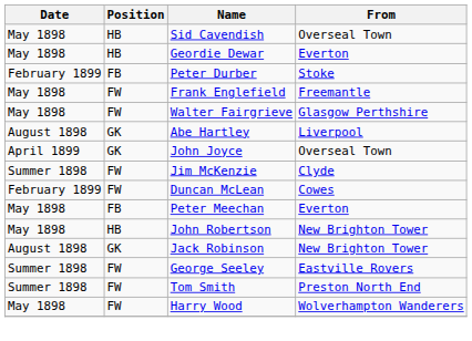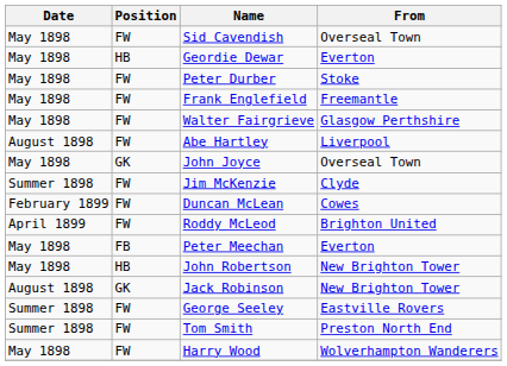Sid Cavendish | Position: HB -> FW
Peter Durber | Date: February 1899 -> May 1898
Peter Durber | Position: FB -> FW
Abe Hartley | Position: GK -> FW
John Joyce | Date: April 1899 -> May 1898
+ row: April 1899 | FW | Roddy McLeod | Brighton United
